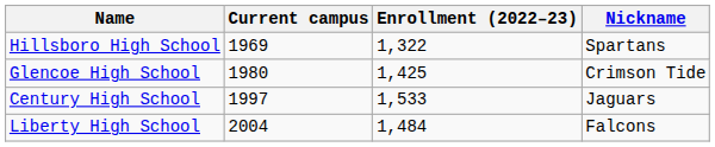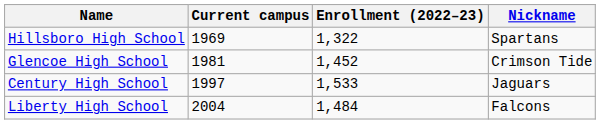Glencoe High School | Current campus: 1980 -> 1981
Glencoe High School | Enrollment (2022–23): 1,425 -> 1,452
